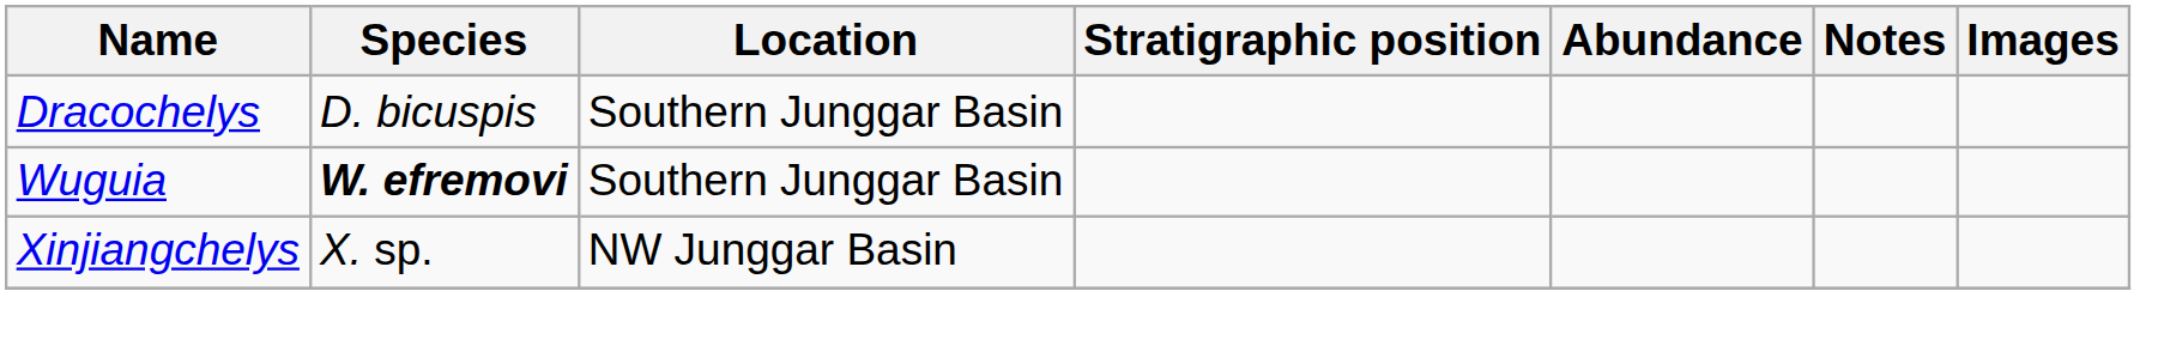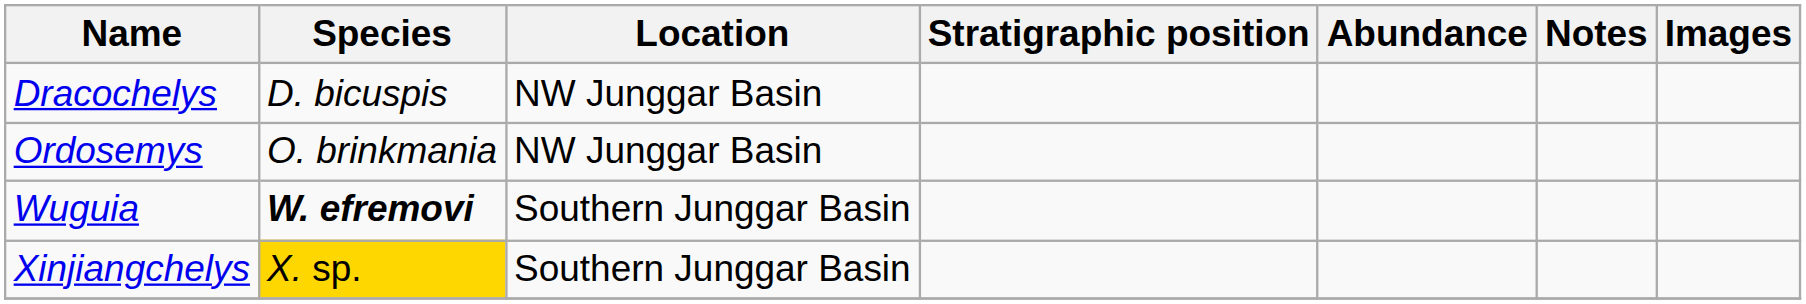Dracochelys | Location: Southern Junggar Basin -> NW Junggar Basin
+ row: Ordosemys | O. brinkmania | NW Junggar Basin
Xinjiangchelys | Species: no background -> gold background
Xinjiangchelys | Location: NW Junggar Basin -> Southern Junggar Basin
